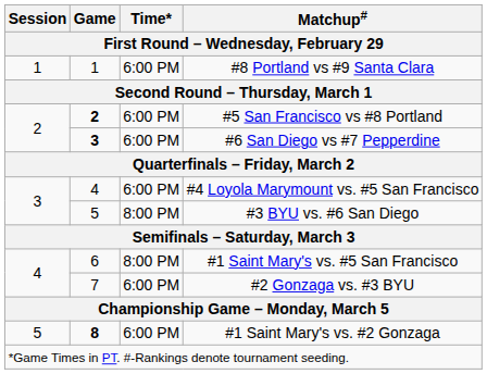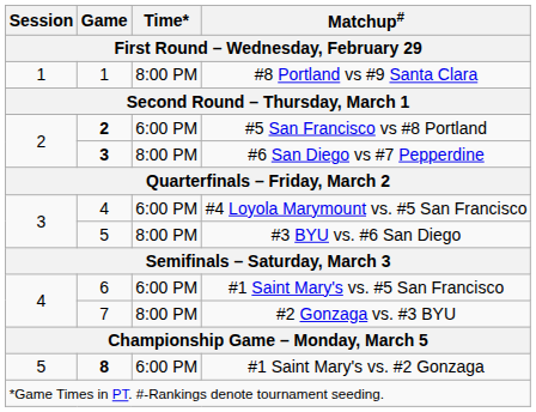#8 Portland vs #9 Santa Clara | Time*: 6:00 PM -> 8:00 PM
#6 San Diego vs #7 Pepperdine | Time*: 6:00 PM -> 8:00 PM
#1 Saint Mary's vs. #5 San Francisco | Time*: 8:00 PM -> 6:00 PM
#2 Gonzaga vs. #3 BYU | Time*: 6:00 PM -> 8:00 PM
